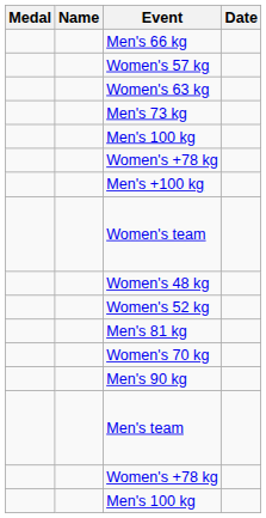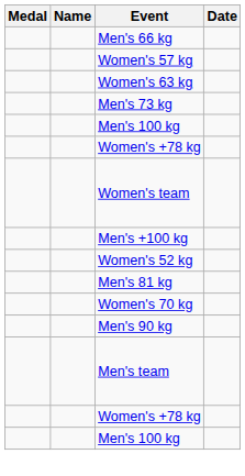rows swapped: Men's +100 kg <-> Women's team
- row: Women's 48 kg
